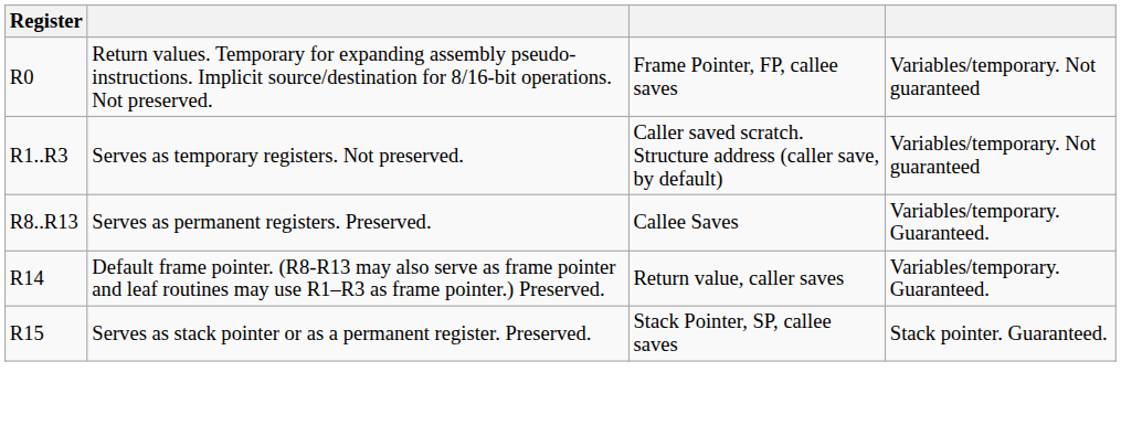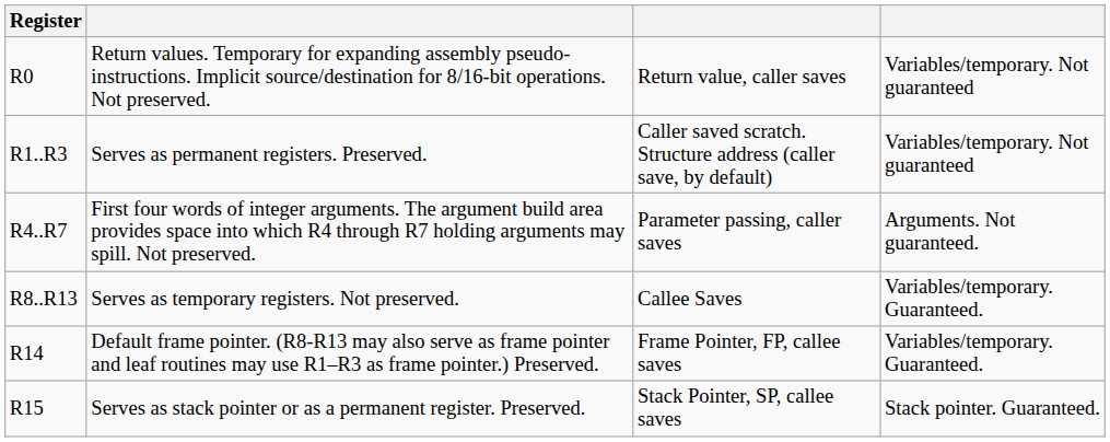R0 | column 3: Frame Pointer, FP, callee saves -> Return value, caller saves
R1..R3 | column 2: Serves as temporary registers. Not preserved. -> Serves as permanent registers. Preserved.
+ row: R4..R7 | First four words of integer arguments. The argument build area provides space into which R4 through R7 holding arguments may spill. Not preserved. | Parameter passing, caller saves | Arguments. Not guaranteed.
R8..R13 | column 2: Serves as permanent registers. Preserved. -> Serves as temporary registers. Not preserved.
R14 | column 3: Return value, caller saves -> Frame Pointer, FP, callee saves
